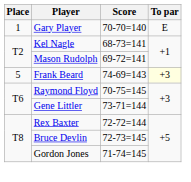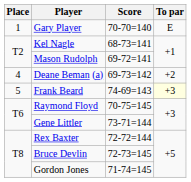+ row: 4 | Deane Beman (a) | 69-73=142 | +2
